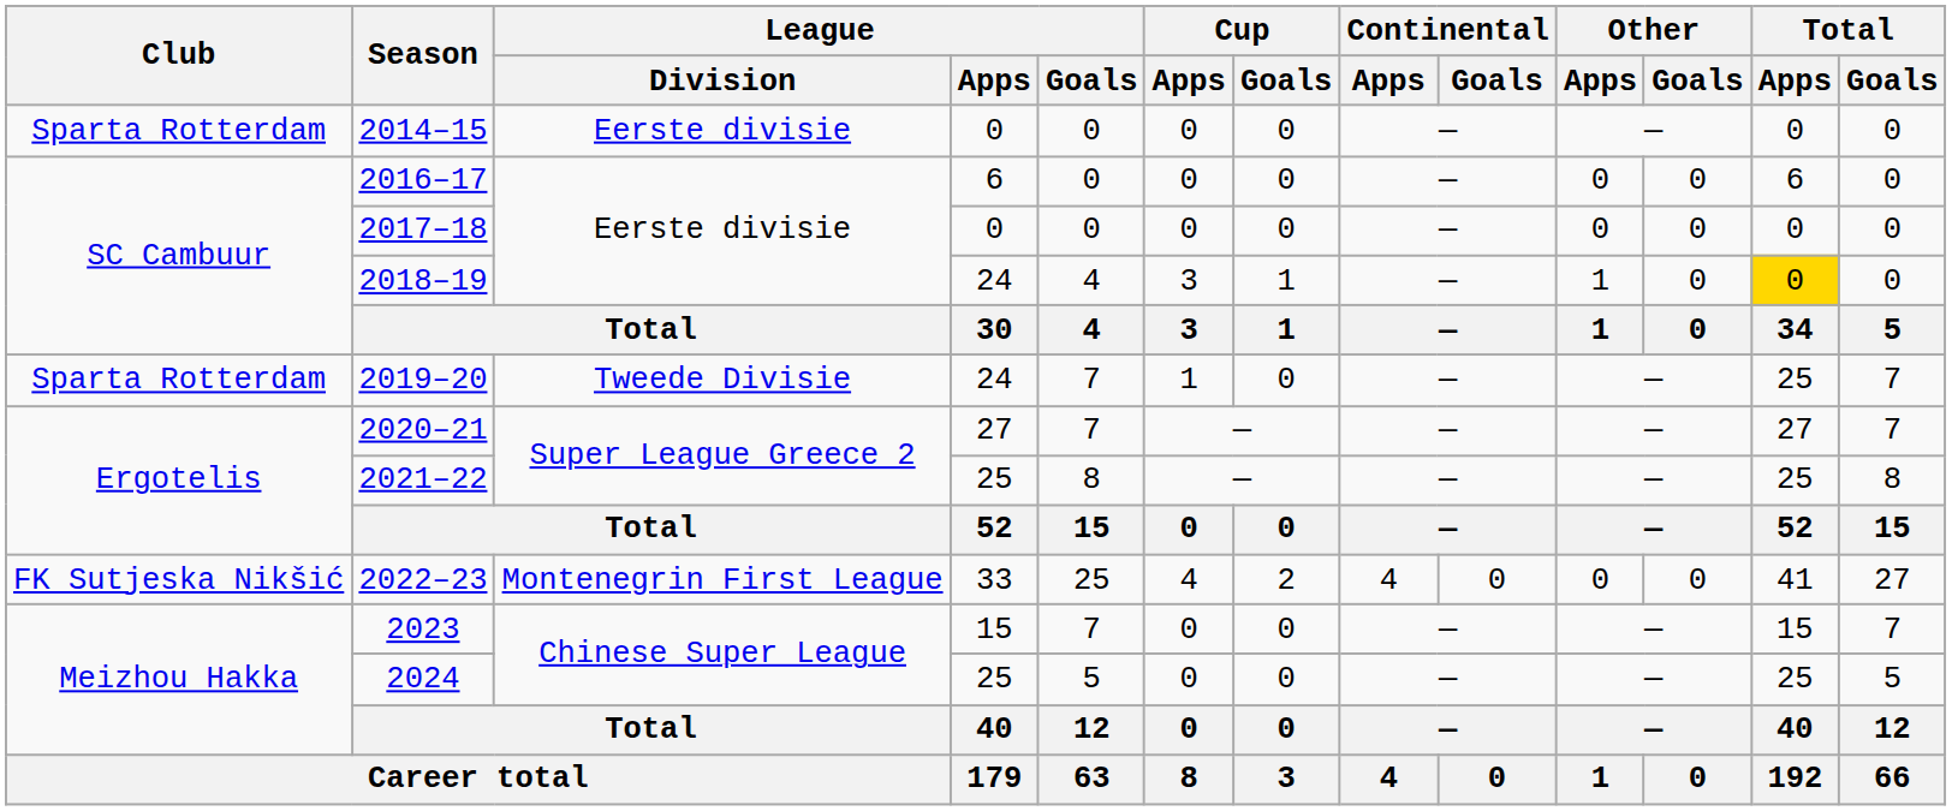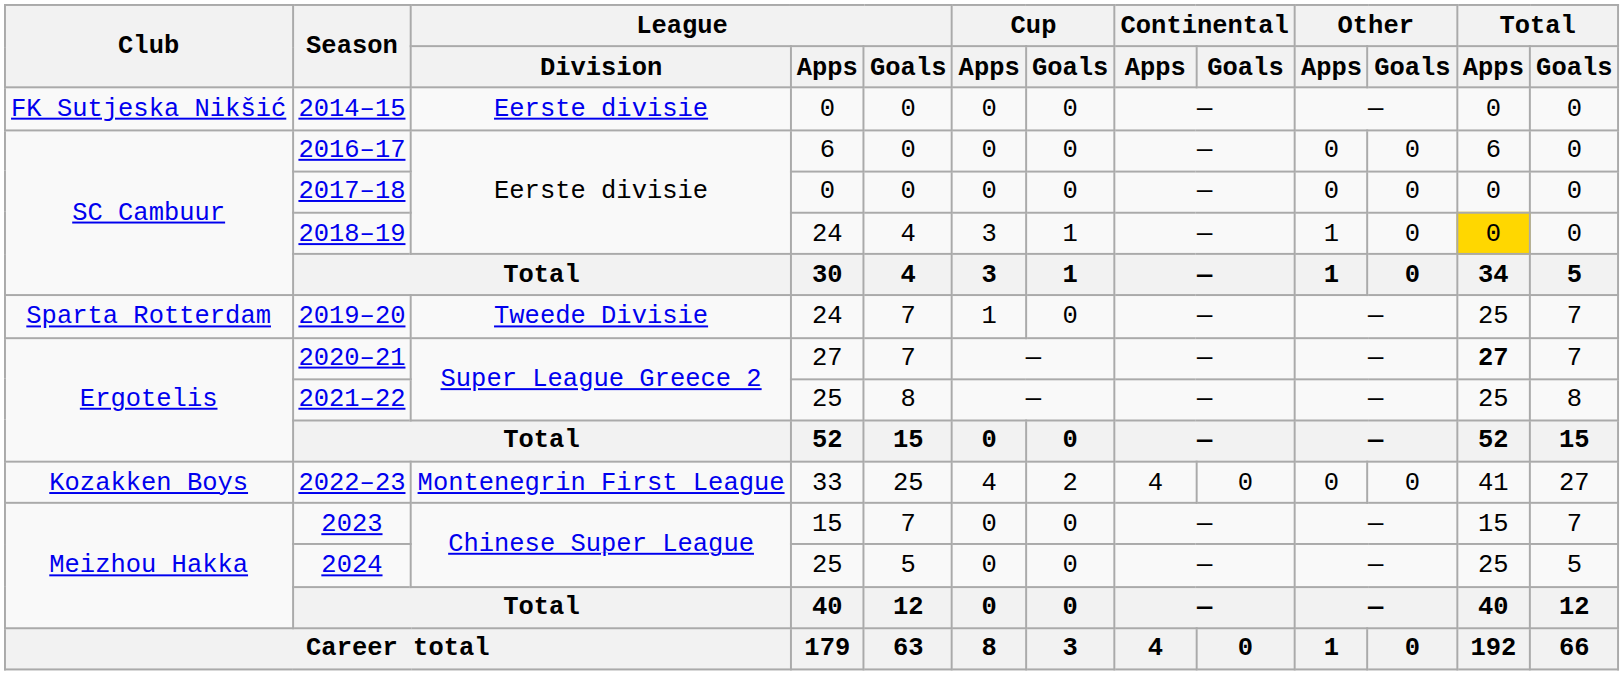2014–15 | Club: Sparta Rotterdam -> FK Sutjeska Nikšić
2020–21 | Total / Apps: normal -> bold
2022–23 | Club: FK Sutjeska Nikšić -> Kozakken Boys
